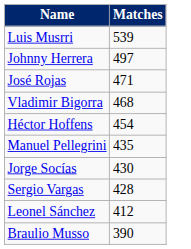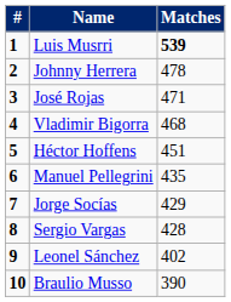+ column: # | 1 | 2 | 3 | 4 | 5 | 6 | 7 | 8 | 9 | 10
Luis Musrri | Matches: normal -> bold
Johnny Herrera | Matches: 497 -> 478
Héctor Hoffens | Matches: 454 -> 451
Jorge Socías | Matches: 430 -> 429
Leonel Sánchez | Matches: 412 -> 402
